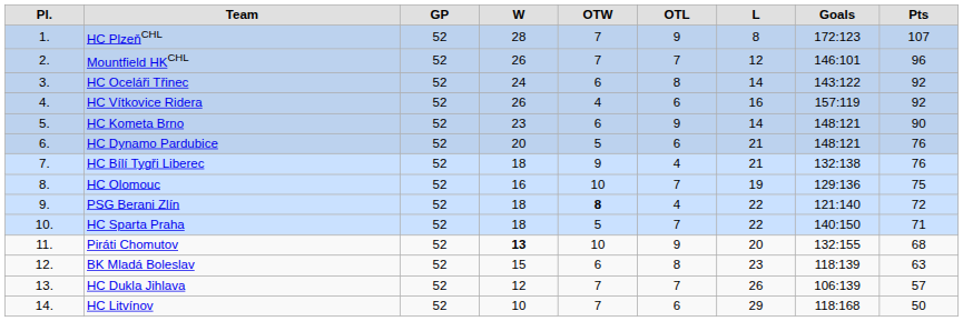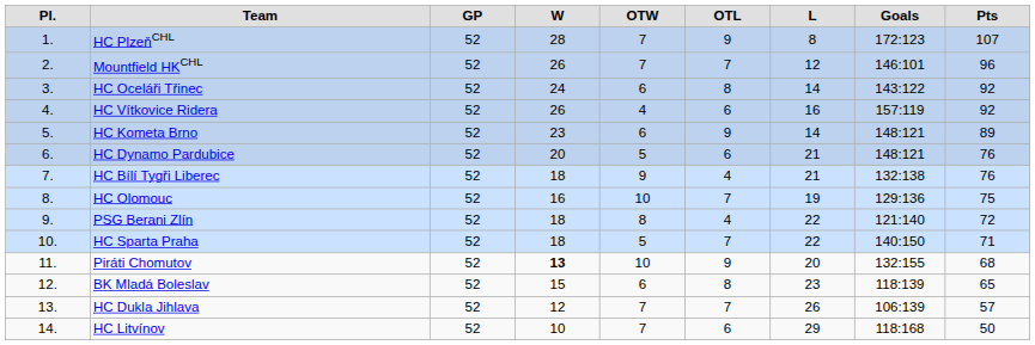HC Kometa Brno | column 9: 90 -> 89
PSG Berani Zlín | column 5: bold -> normal
BK Mladá Boleslav | column 9: 63 -> 65
